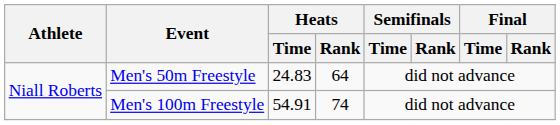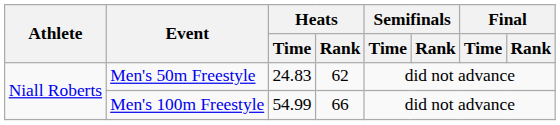Men's 50m Freestyle | Heats / Rank: 64 -> 62
Men's 100m Freestyle | Heats / Time: 54.91 -> 54.99
Men's 100m Freestyle | Heats / Rank: 74 -> 66
